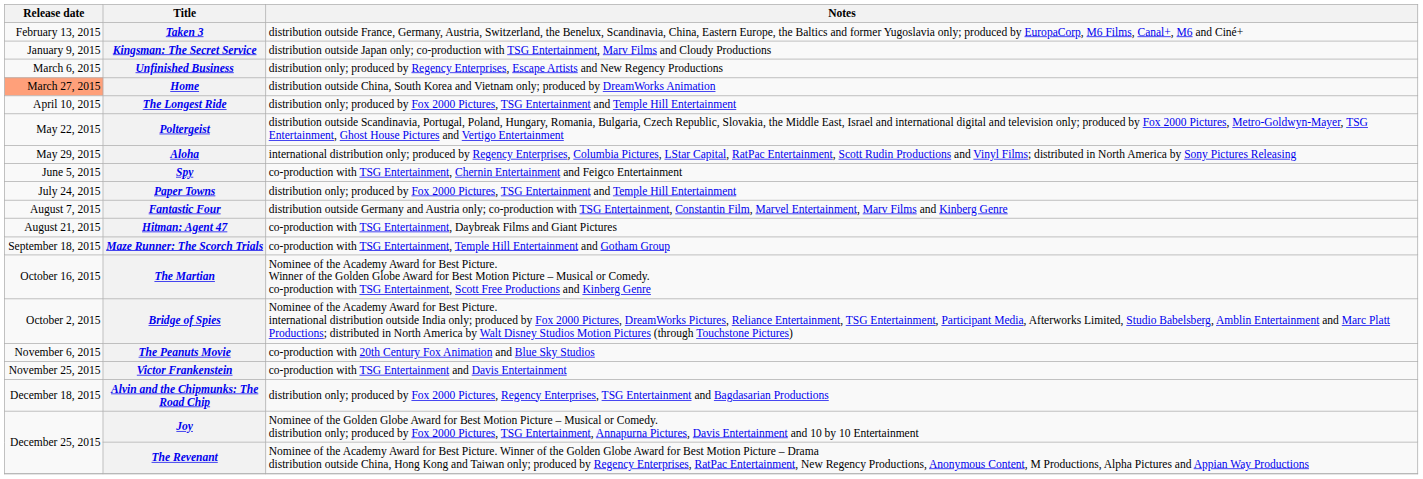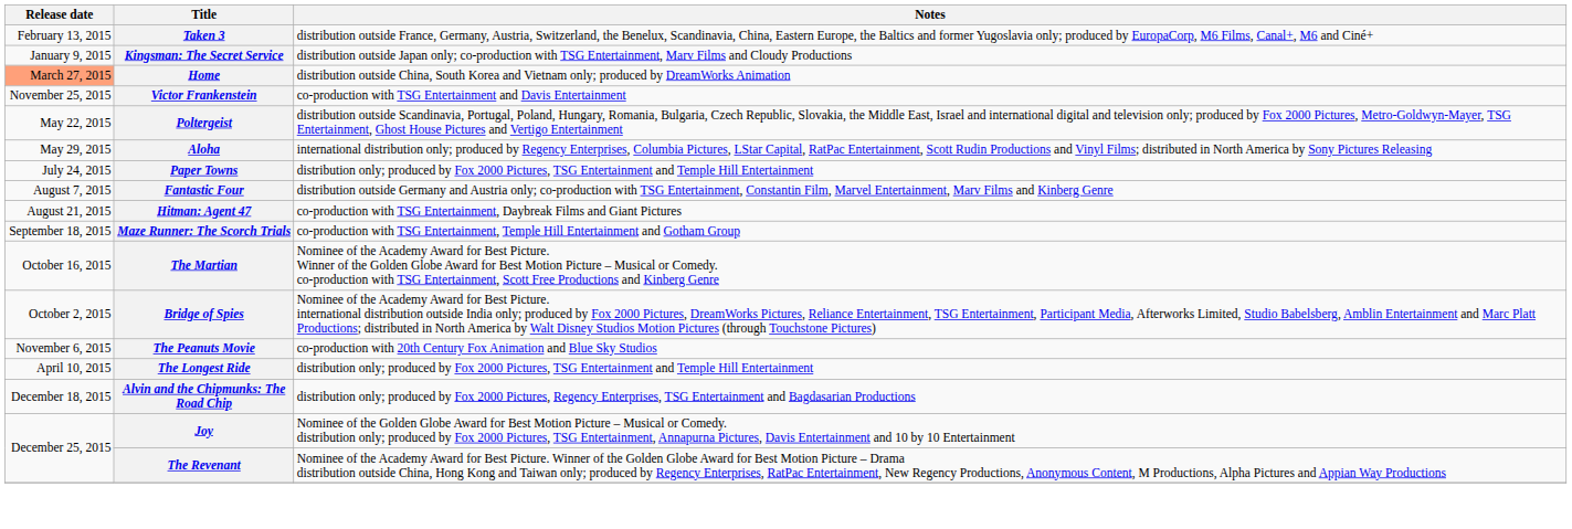- row: March 6, 2015 | Unfinished Business | distribution only; produced by Regency Enterprises, Escape Artists and New Regency Productions
rows swapped: The Longest Ride <-> Victor Frankenstein
- row: June 5, 2015 | Spy | co-production with TSG Entertainment, Chernin Entertainment and Feigco Entertainment
